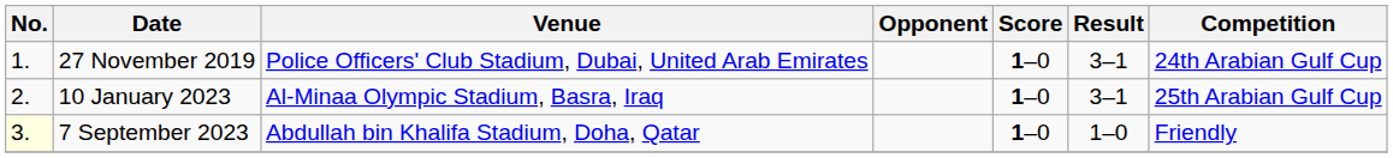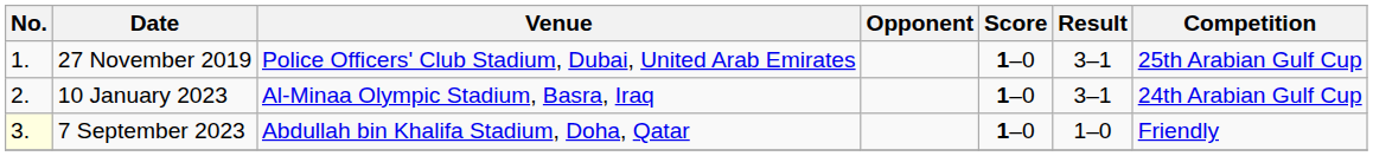27 November 2019 | Competition: 24th Arabian Gulf Cup -> 25th Arabian Gulf Cup
10 January 2023 | Competition: 25th Arabian Gulf Cup -> 24th Arabian Gulf Cup
